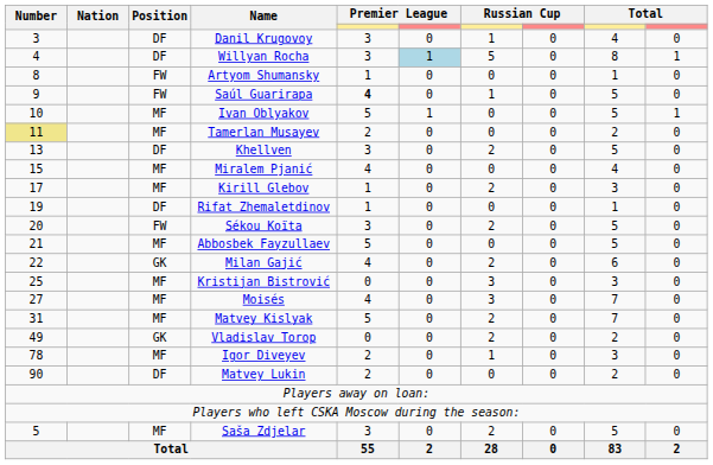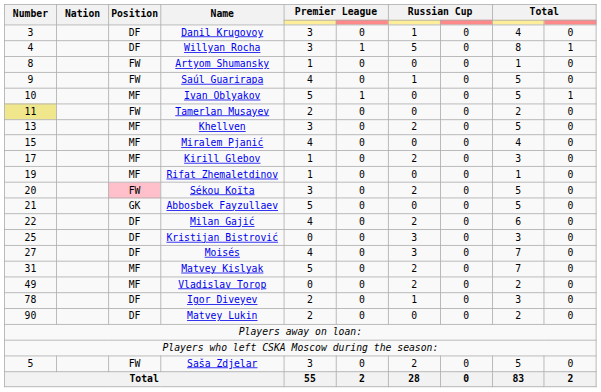Willyan Rocha | column 6: lightblue background -> no background
Saúl Guarirapa | column 5: bold -> normal
Tamerlan Musayev | Position: MF -> FW
Khellven | Position: DF -> MF
Rifat Zhemaletdinov | Position: DF -> MF
Sékou Koïta | Position: no background -> pink background
Abbosbek Fayzullaev | Position: MF -> GK
Milan Gajić | Position: GK -> DF
Kristijan Bistrović | Position: MF -> DF
Moisés | Position: MF -> DF
Vladislav Torop | Position: GK -> MF
Igor Diveyev | Position: MF -> DF
Saša Zdjelar | Position: MF -> FW
